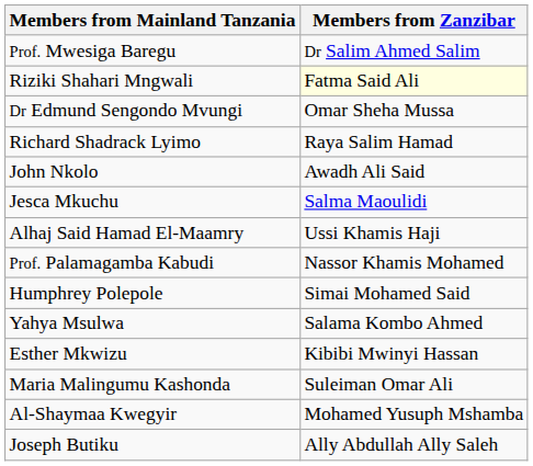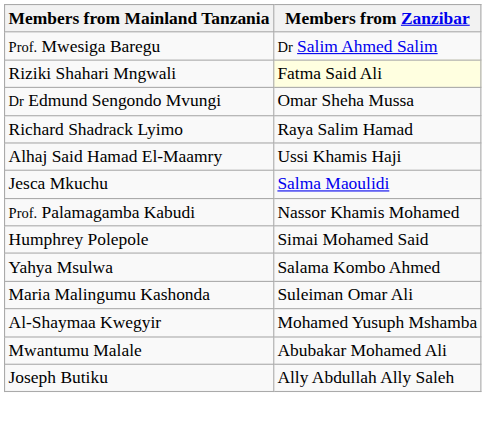- row: John Nkolo | Awadh Ali Said
rows swapped: Alhaj Said Hamad El-Maamry <-> Jesca Mkuchu
- row: Esther Mkwizu | Kibibi Mwinyi Hassan
+ row: Mwantumu Malale | Abubakar Mohamed Ali
